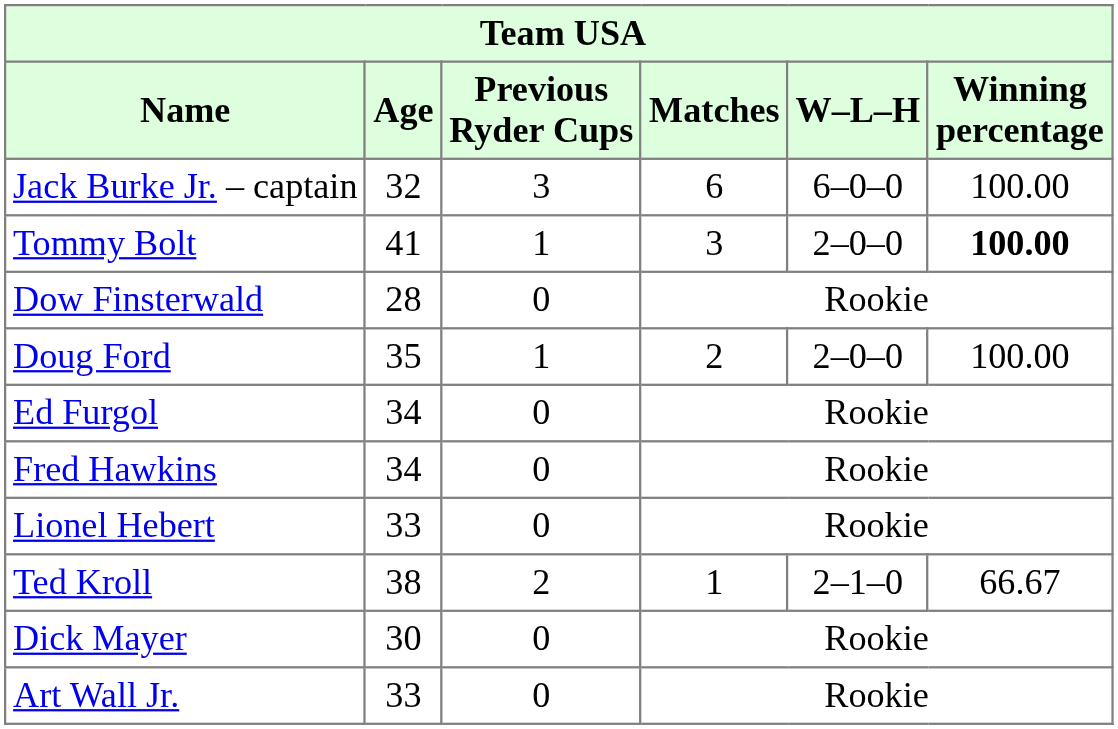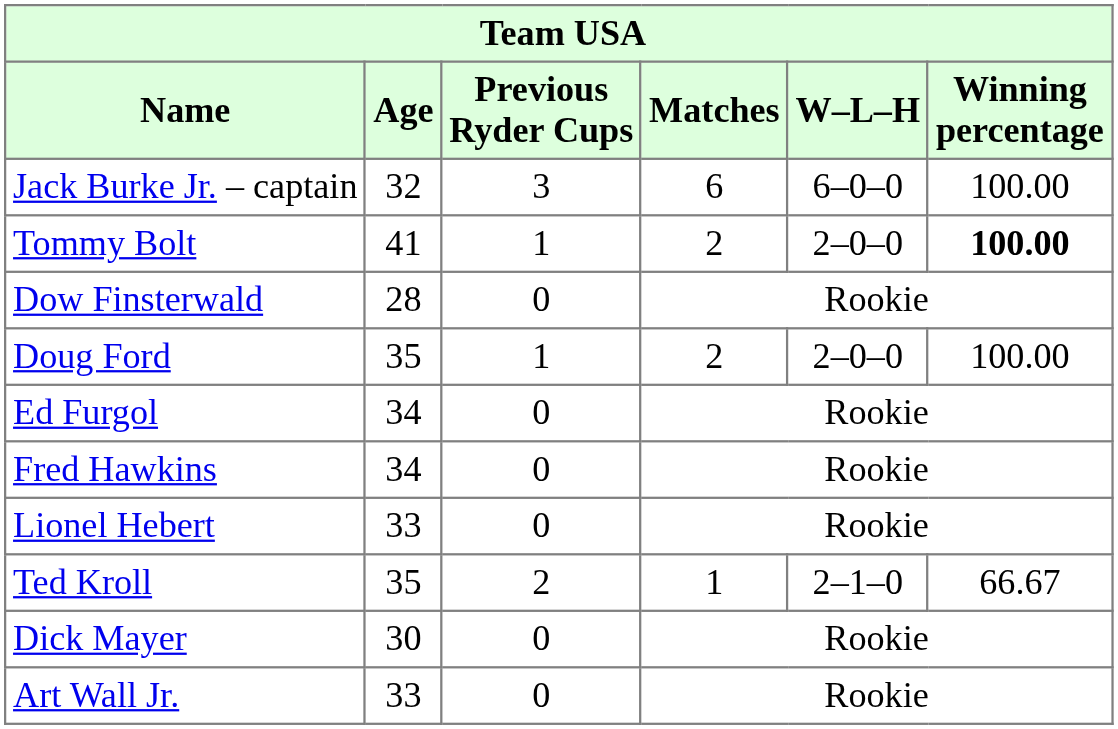Tommy Bolt | Matches: 3 -> 2
Ted Kroll | Age: 38 -> 35
